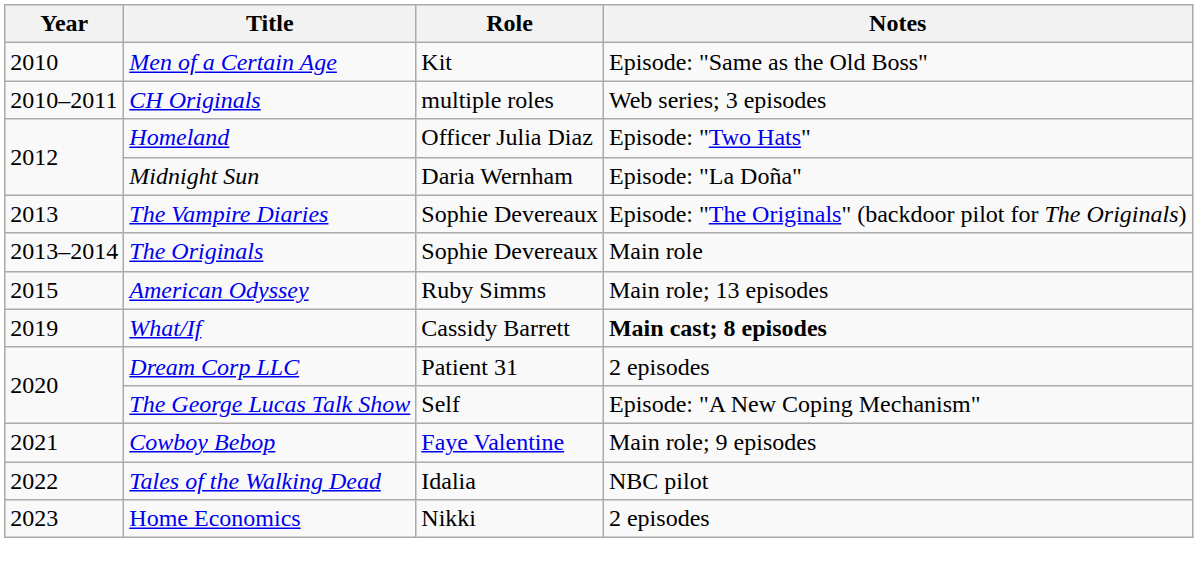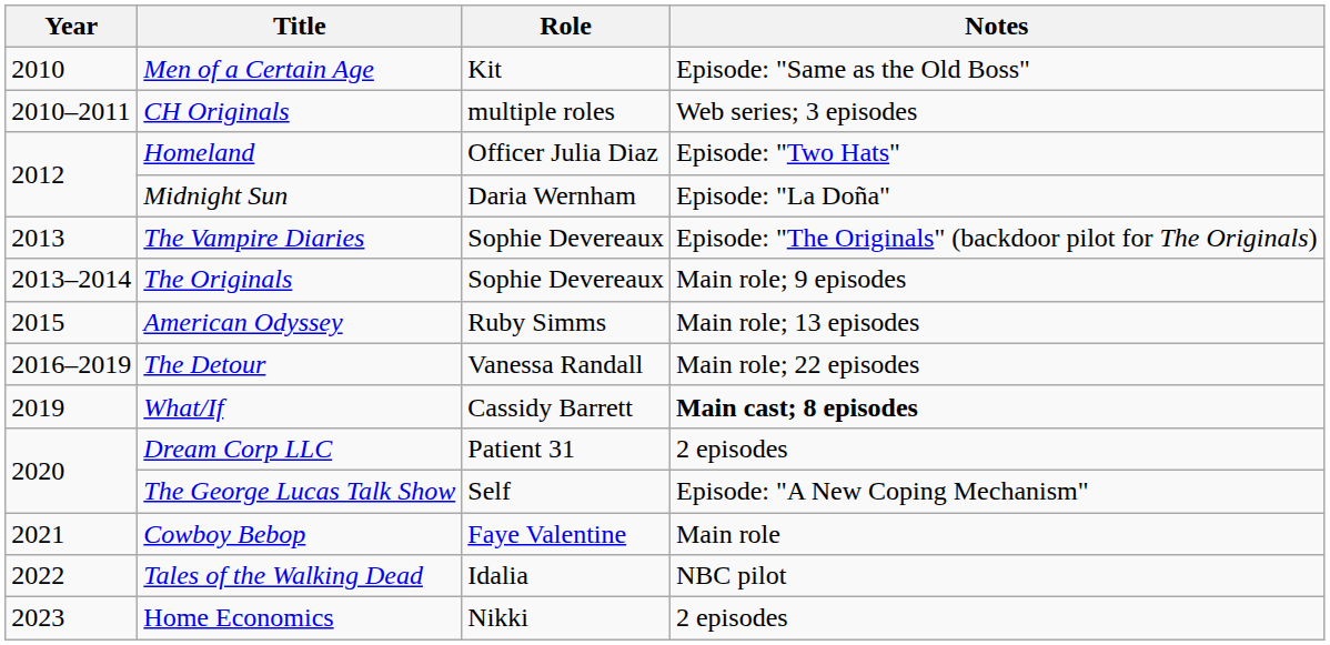The Originals | Notes: Main role -> Main role; 9 episodes
+ row: 2016–2019 | The Detour | Vanessa Randall | Main role; 22 episodes
Cowboy Bebop | Notes: Main role; 9 episodes -> Main role
